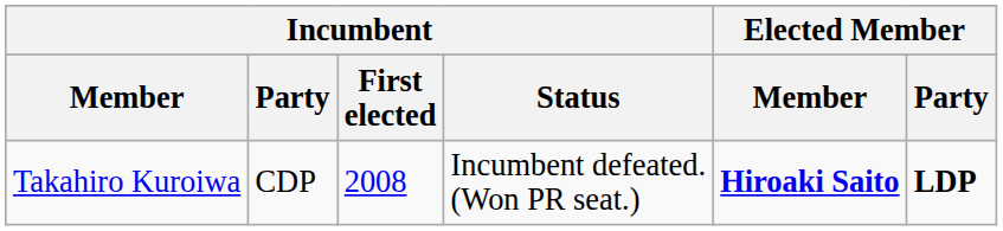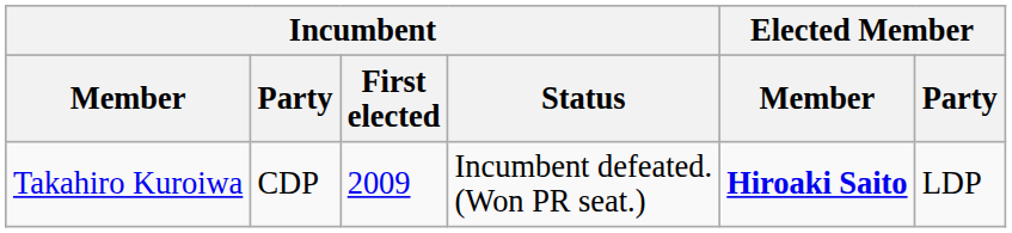Takahiro Kuroiwa | Incumbent / First elected: 2008 -> 2009
Takahiro Kuroiwa | Elected Member / Party: bold -> normal
